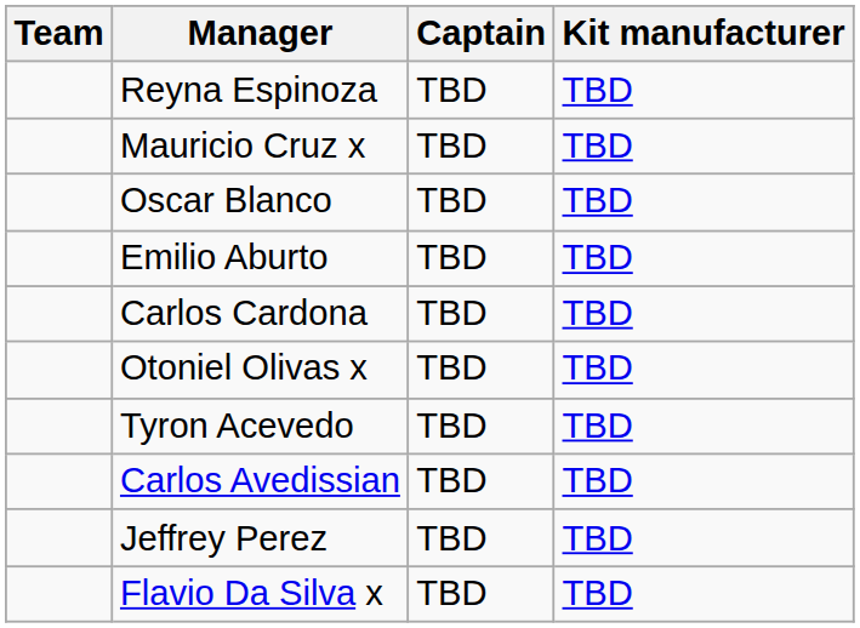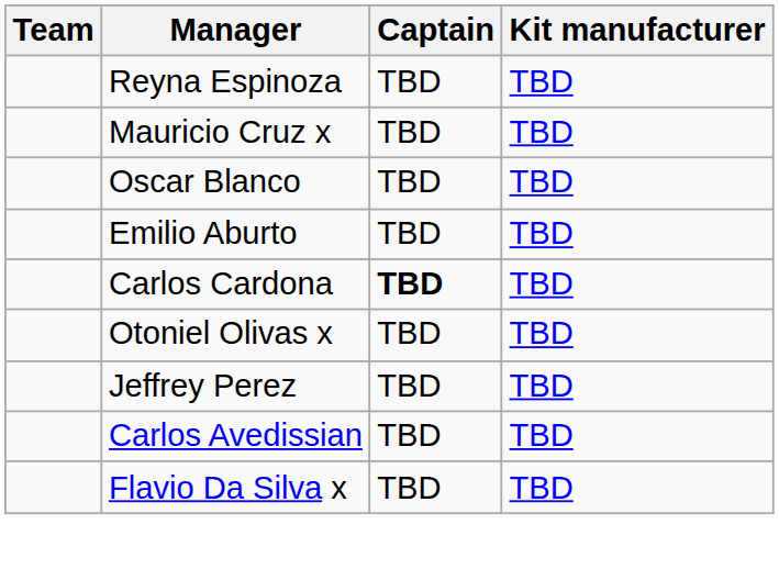Carlos Cardona | Captain: normal -> bold
- row: Tyron Acevedo | TBD | TBD
rows swapped: Jeffrey Perez <-> Carlos Avedissian
